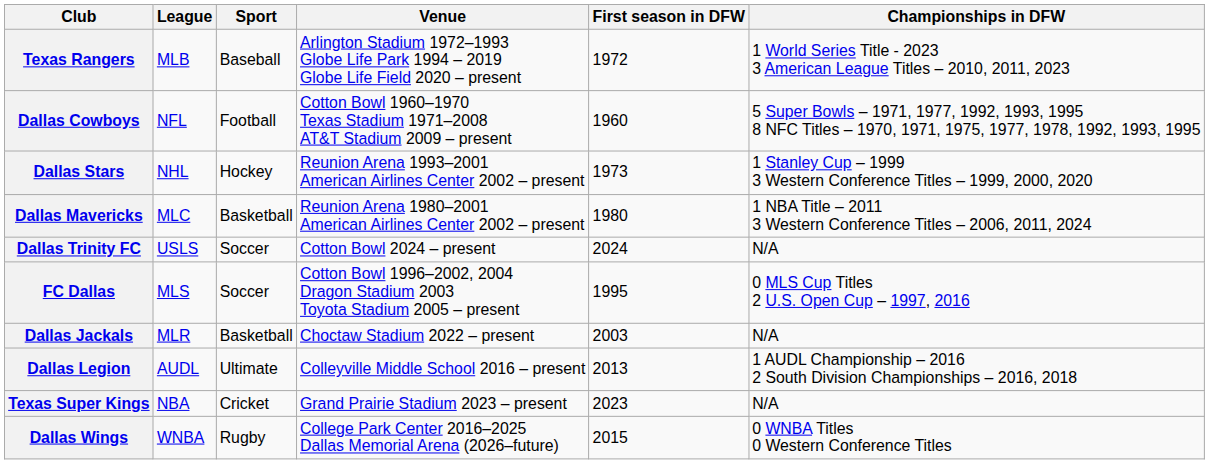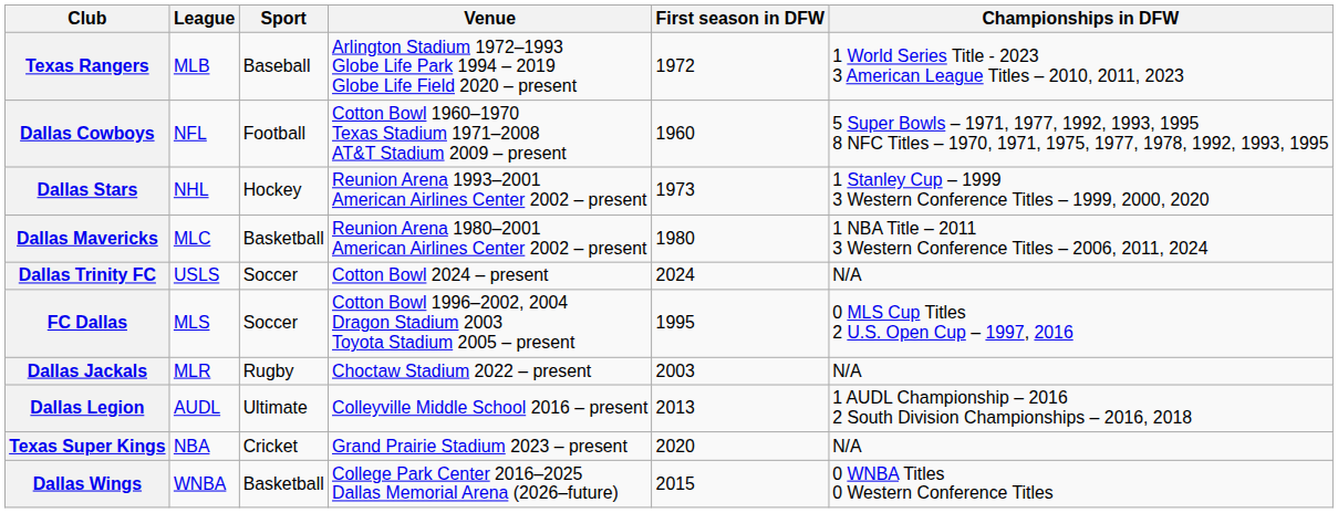Dallas Jackals | Sport: Basketball -> Rugby
Texas Super Kings | First season in DFW: 2023 -> 2020
Dallas Wings | Sport: Rugby -> Basketball
